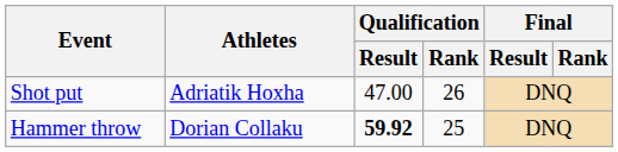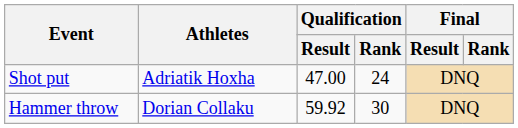Shot put | Qualification / Rank: 26 -> 24
Hammer throw | Qualification / Result: bold -> normal
Hammer throw | Qualification / Rank: 25 -> 30
